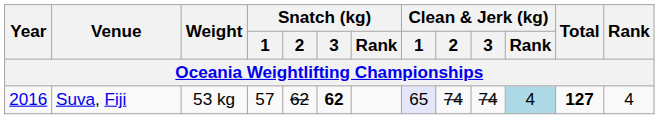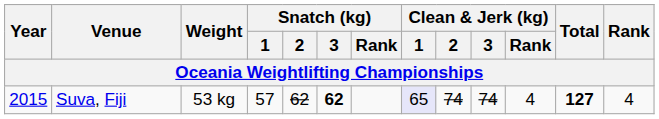Suva, Fiji | Year: 2016 -> 2015
Suva, Fiji | Clean & Jerk (kg) / Rank: lightblue background -> no background
